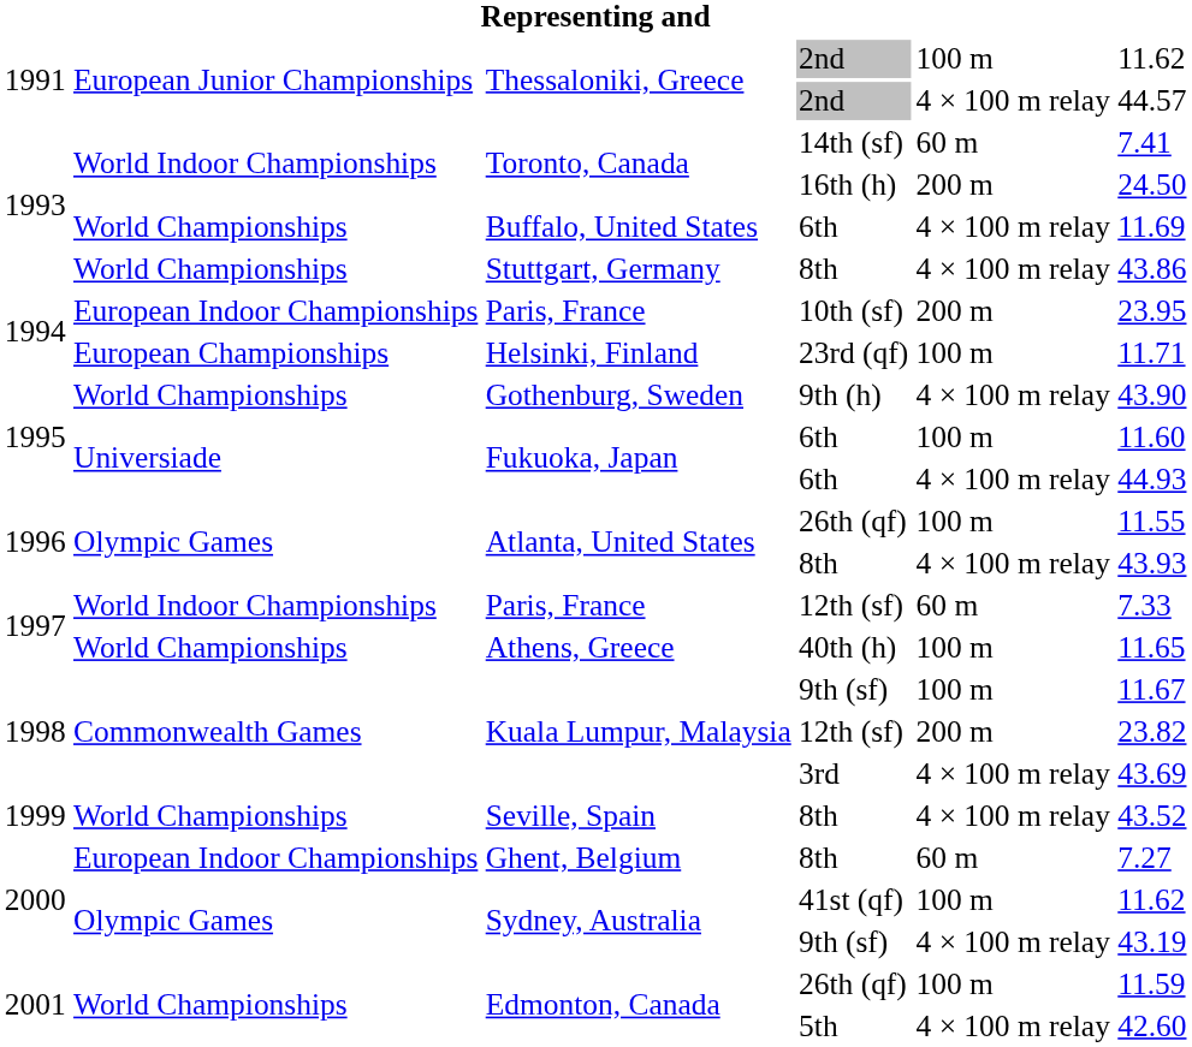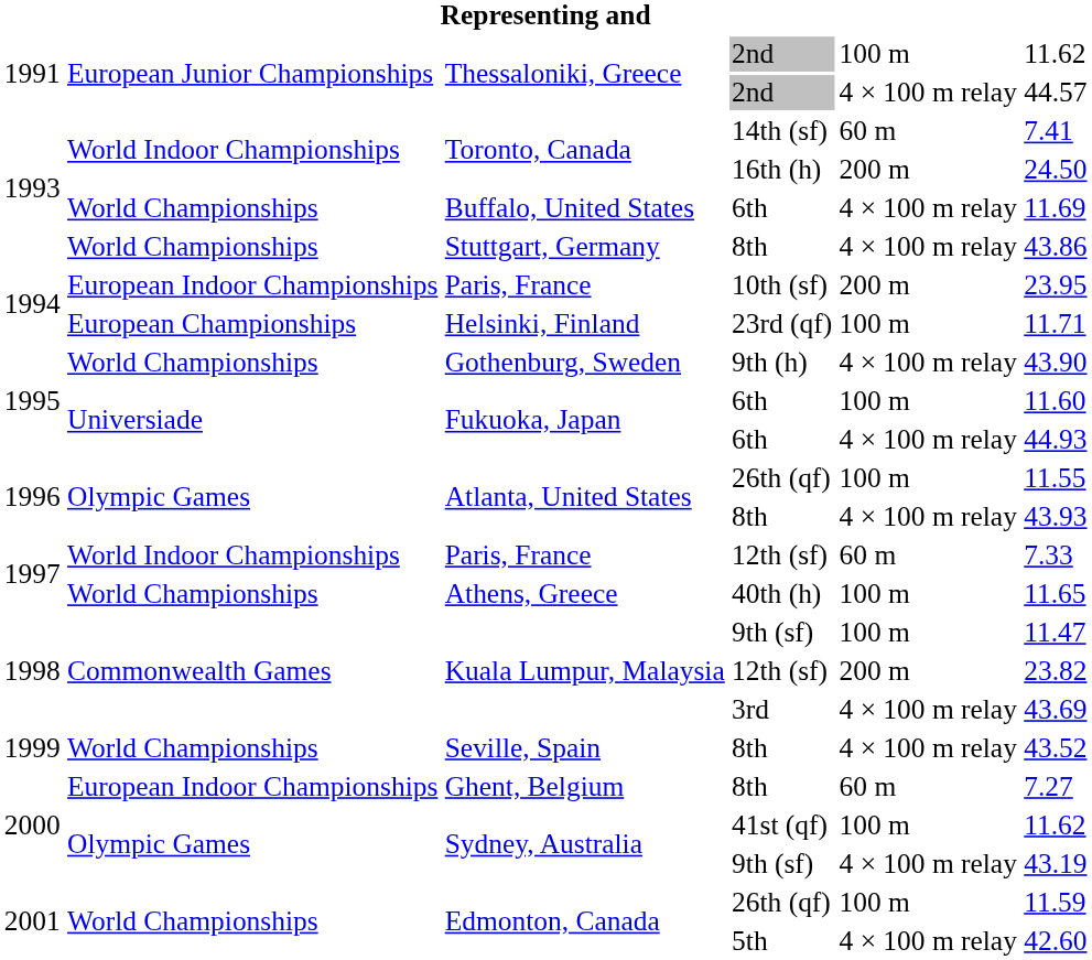Kuala Lumpur, Malaysia / 9th (sf) | column 6: 11.67 -> 11.47
